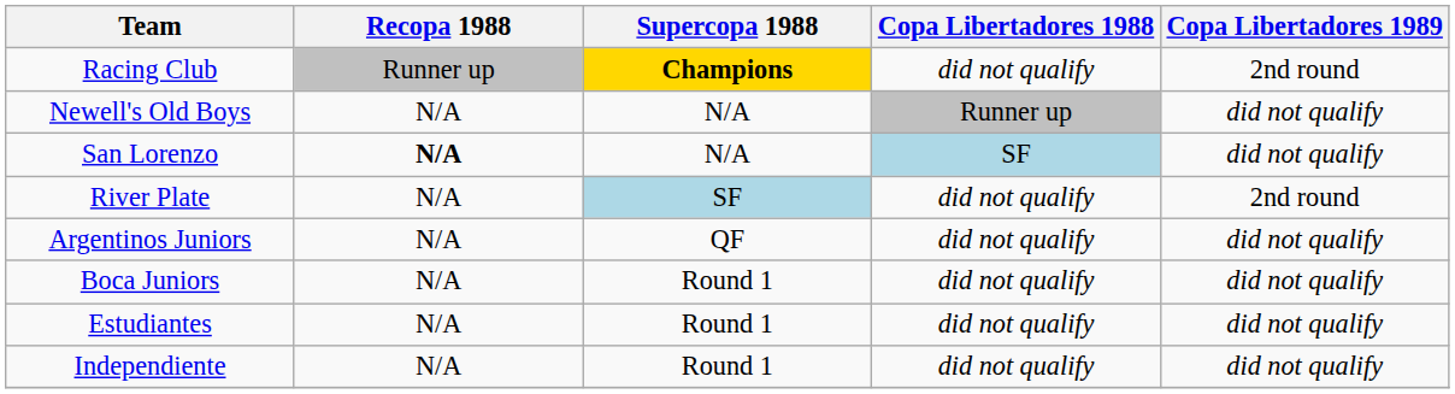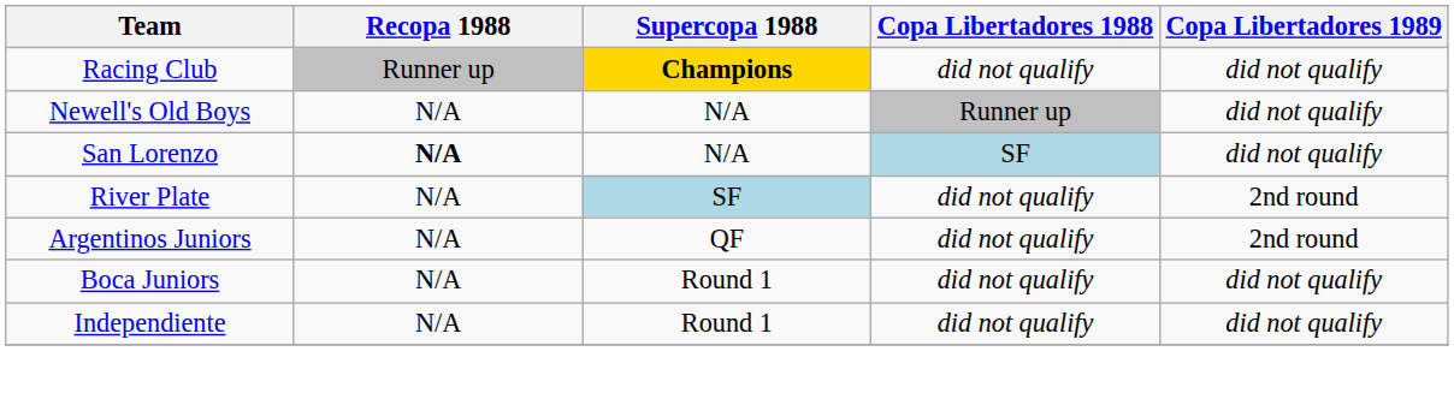Racing Club | Copa Libertadores 1989: 2nd round -> did not qualify
Argentinos Juniors | Copa Libertadores 1989: did not qualify -> 2nd round
- row: Estudiantes | N/A | Round 1 | did not qualify | did not qualify
